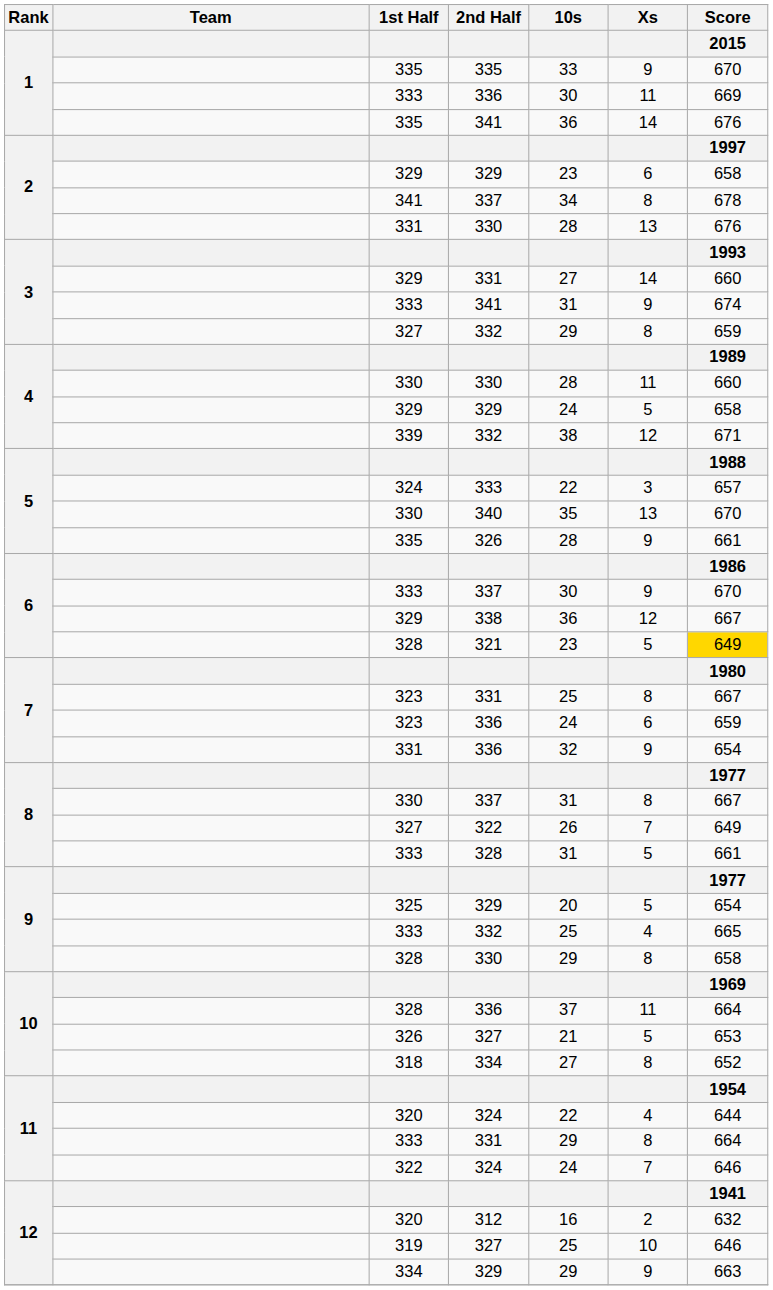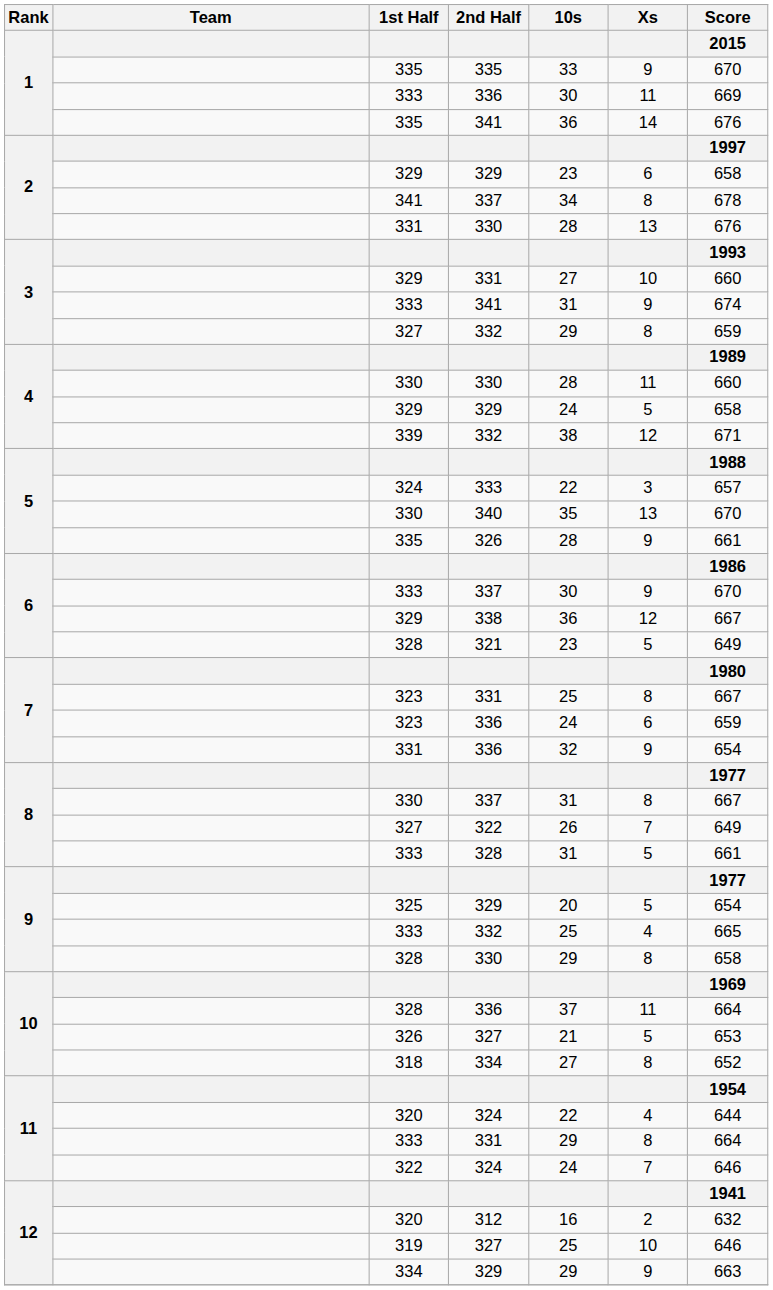329 / 331 | Xs: 14 -> 10
321 | Score / 2015: gold background -> no background
